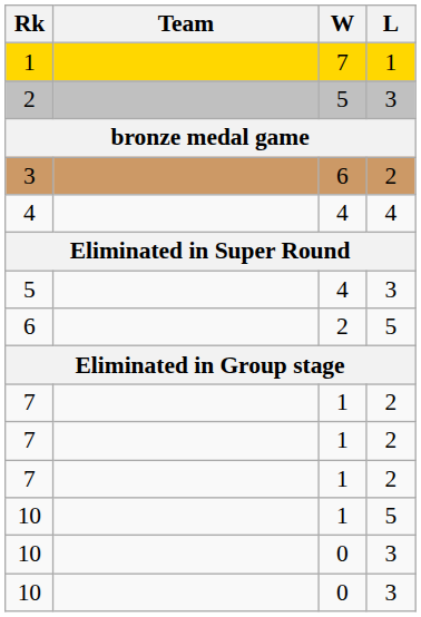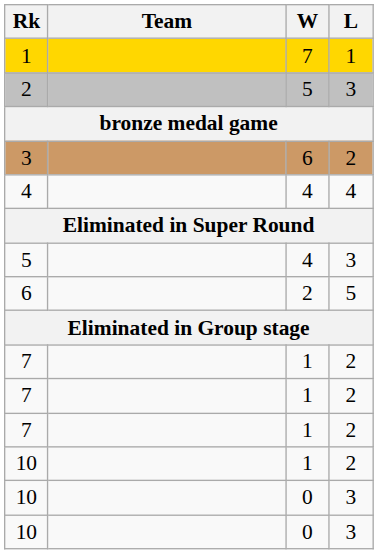10 / 1 | L: 5 -> 2
